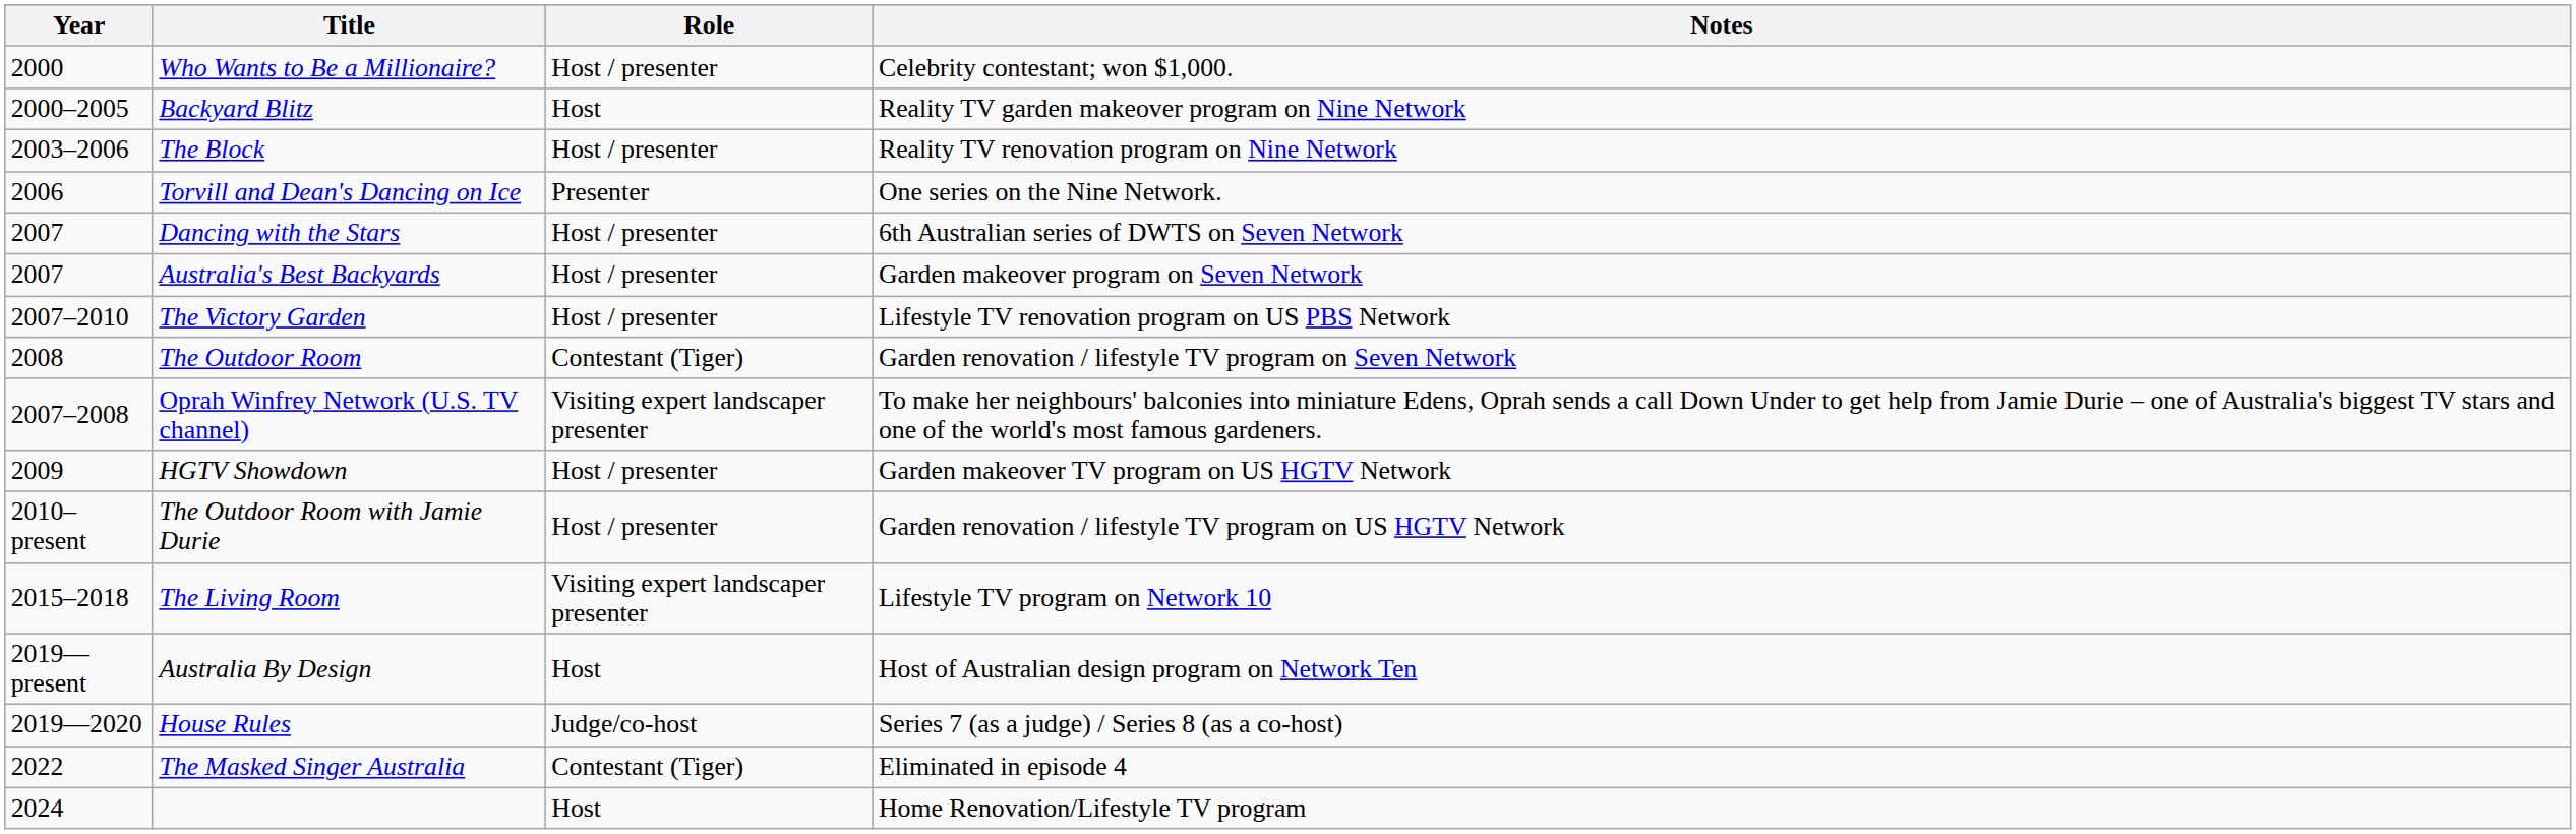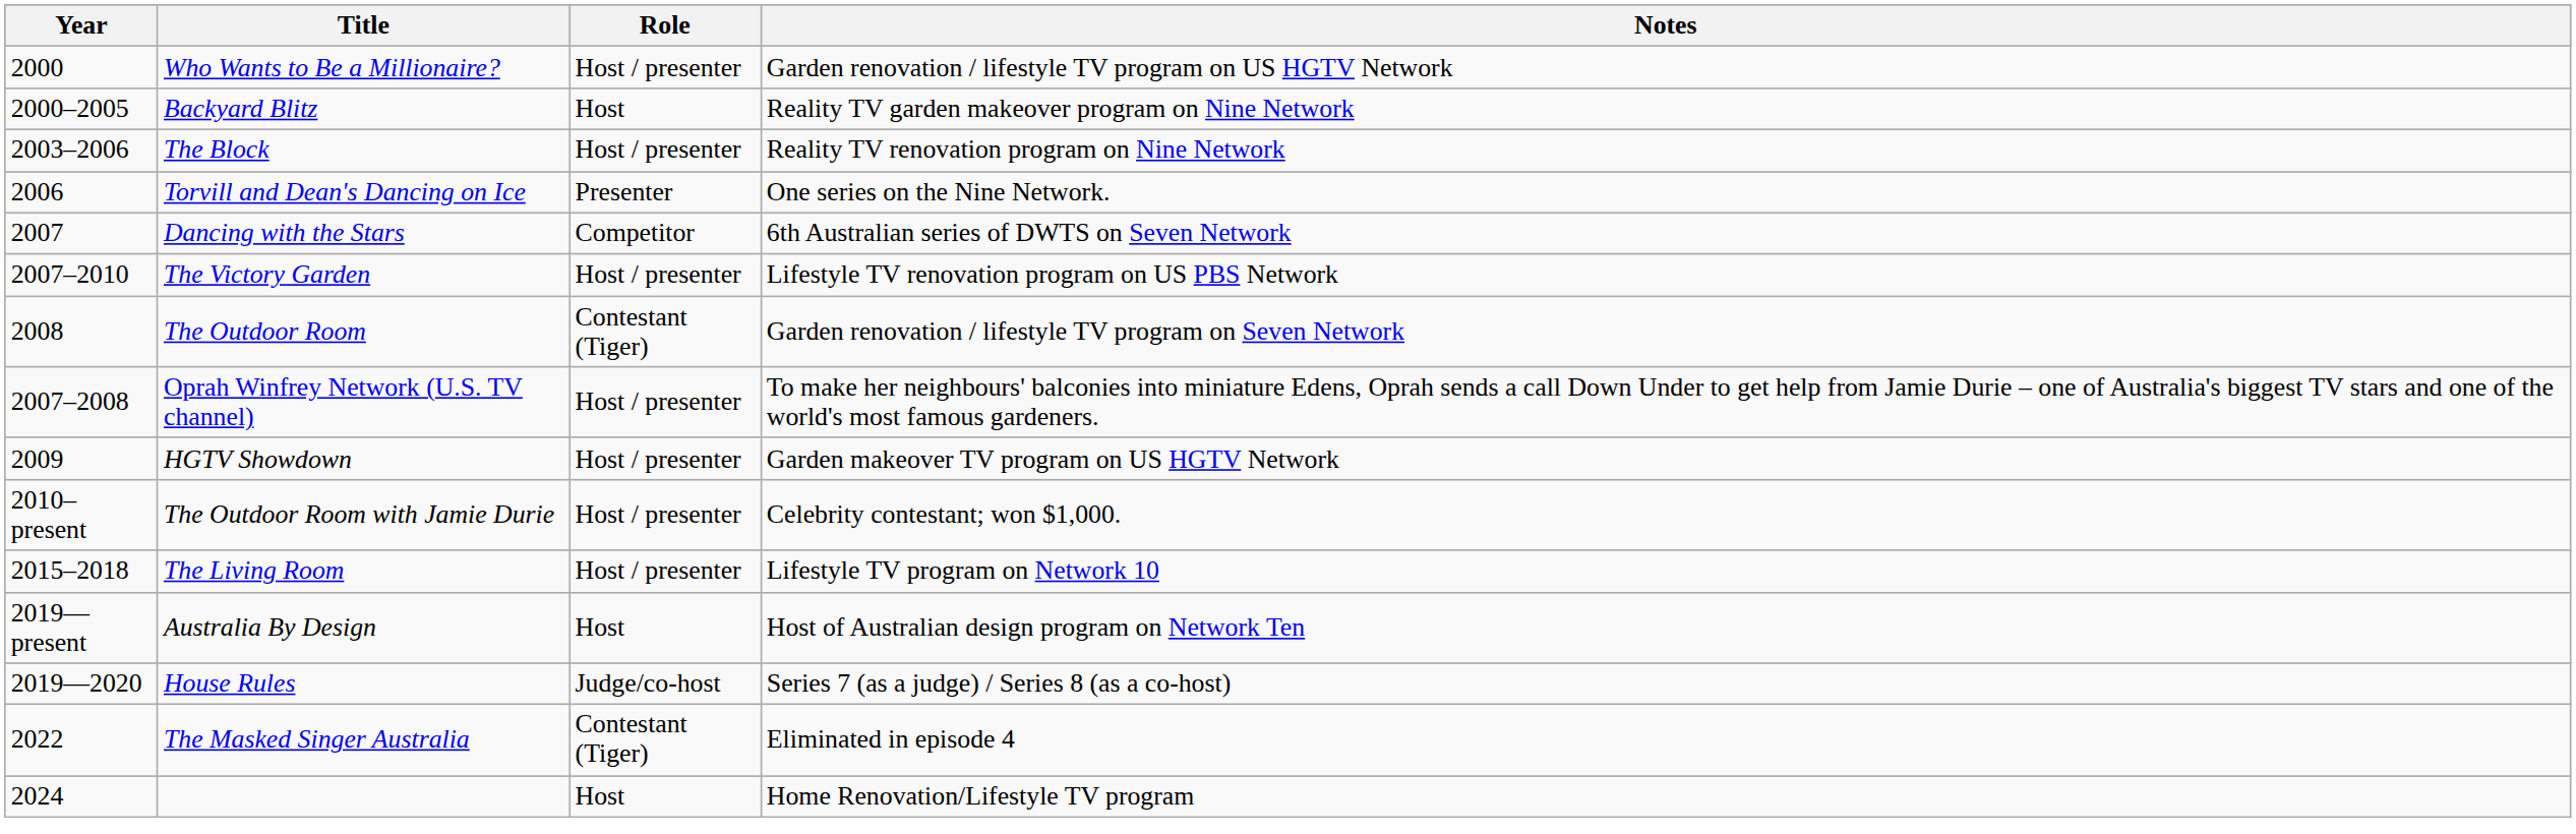Who Wants to Be a Millionaire? | Notes: Celebrity contestant; won $1,000. -> Garden renovation / lifestyle TV program on US HGTV Network
Dancing with the Stars | Role: Host / presenter -> Competitor
- row: 2007 | Australia's Best Backyards | Host / presenter | Garden makeover program on Seven Network
Oprah Winfrey Network (U.S. TV channel) | Role: Visiting expert landscaper presenter -> Host / presenter
The Outdoor Room with Jamie Durie | Notes: Garden renovation / lifestyle TV program on US HGTV Network -> Celebrity contestant; won $1,000.
The Living Room | Role: Visiting expert landscaper presenter -> Host / presenter
